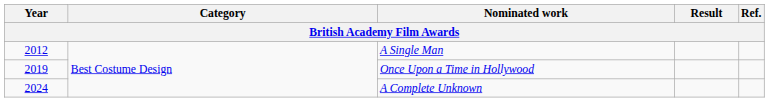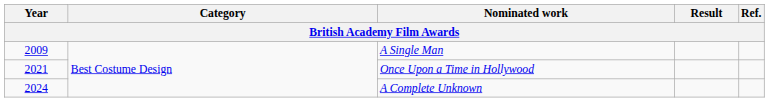A Single Man | Year: 2012 -> 2009
Once Upon a Time in Hollywood | Year: 2019 -> 2021
